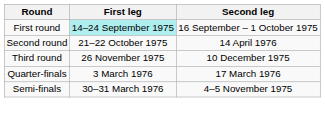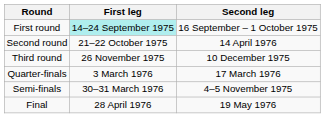+ row: Final | 28 April 1976 | 19 May 1976
